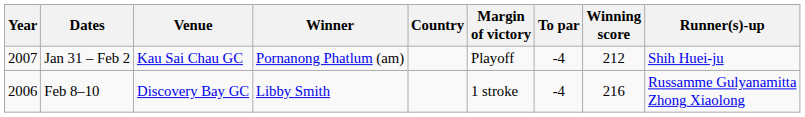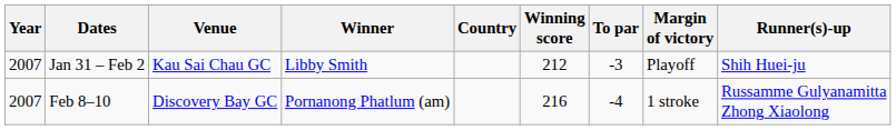columns swapped: Winning score <-> Margin of victory
Jan 31 – Feb 2 | Winner: Pornanong Phatlum (am) -> Libby Smith
Jan 31 – Feb 2 | To par: -4 -> -3
Feb 8–10 | Year: 2006 -> 2007
Feb 8–10 | Winner: Libby Smith -> Pornanong Phatlum (am)
